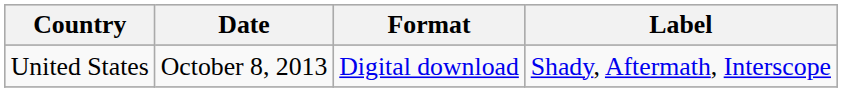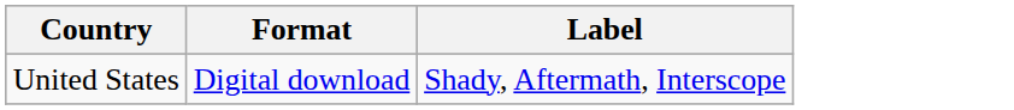- column: Date | October 8, 2013
